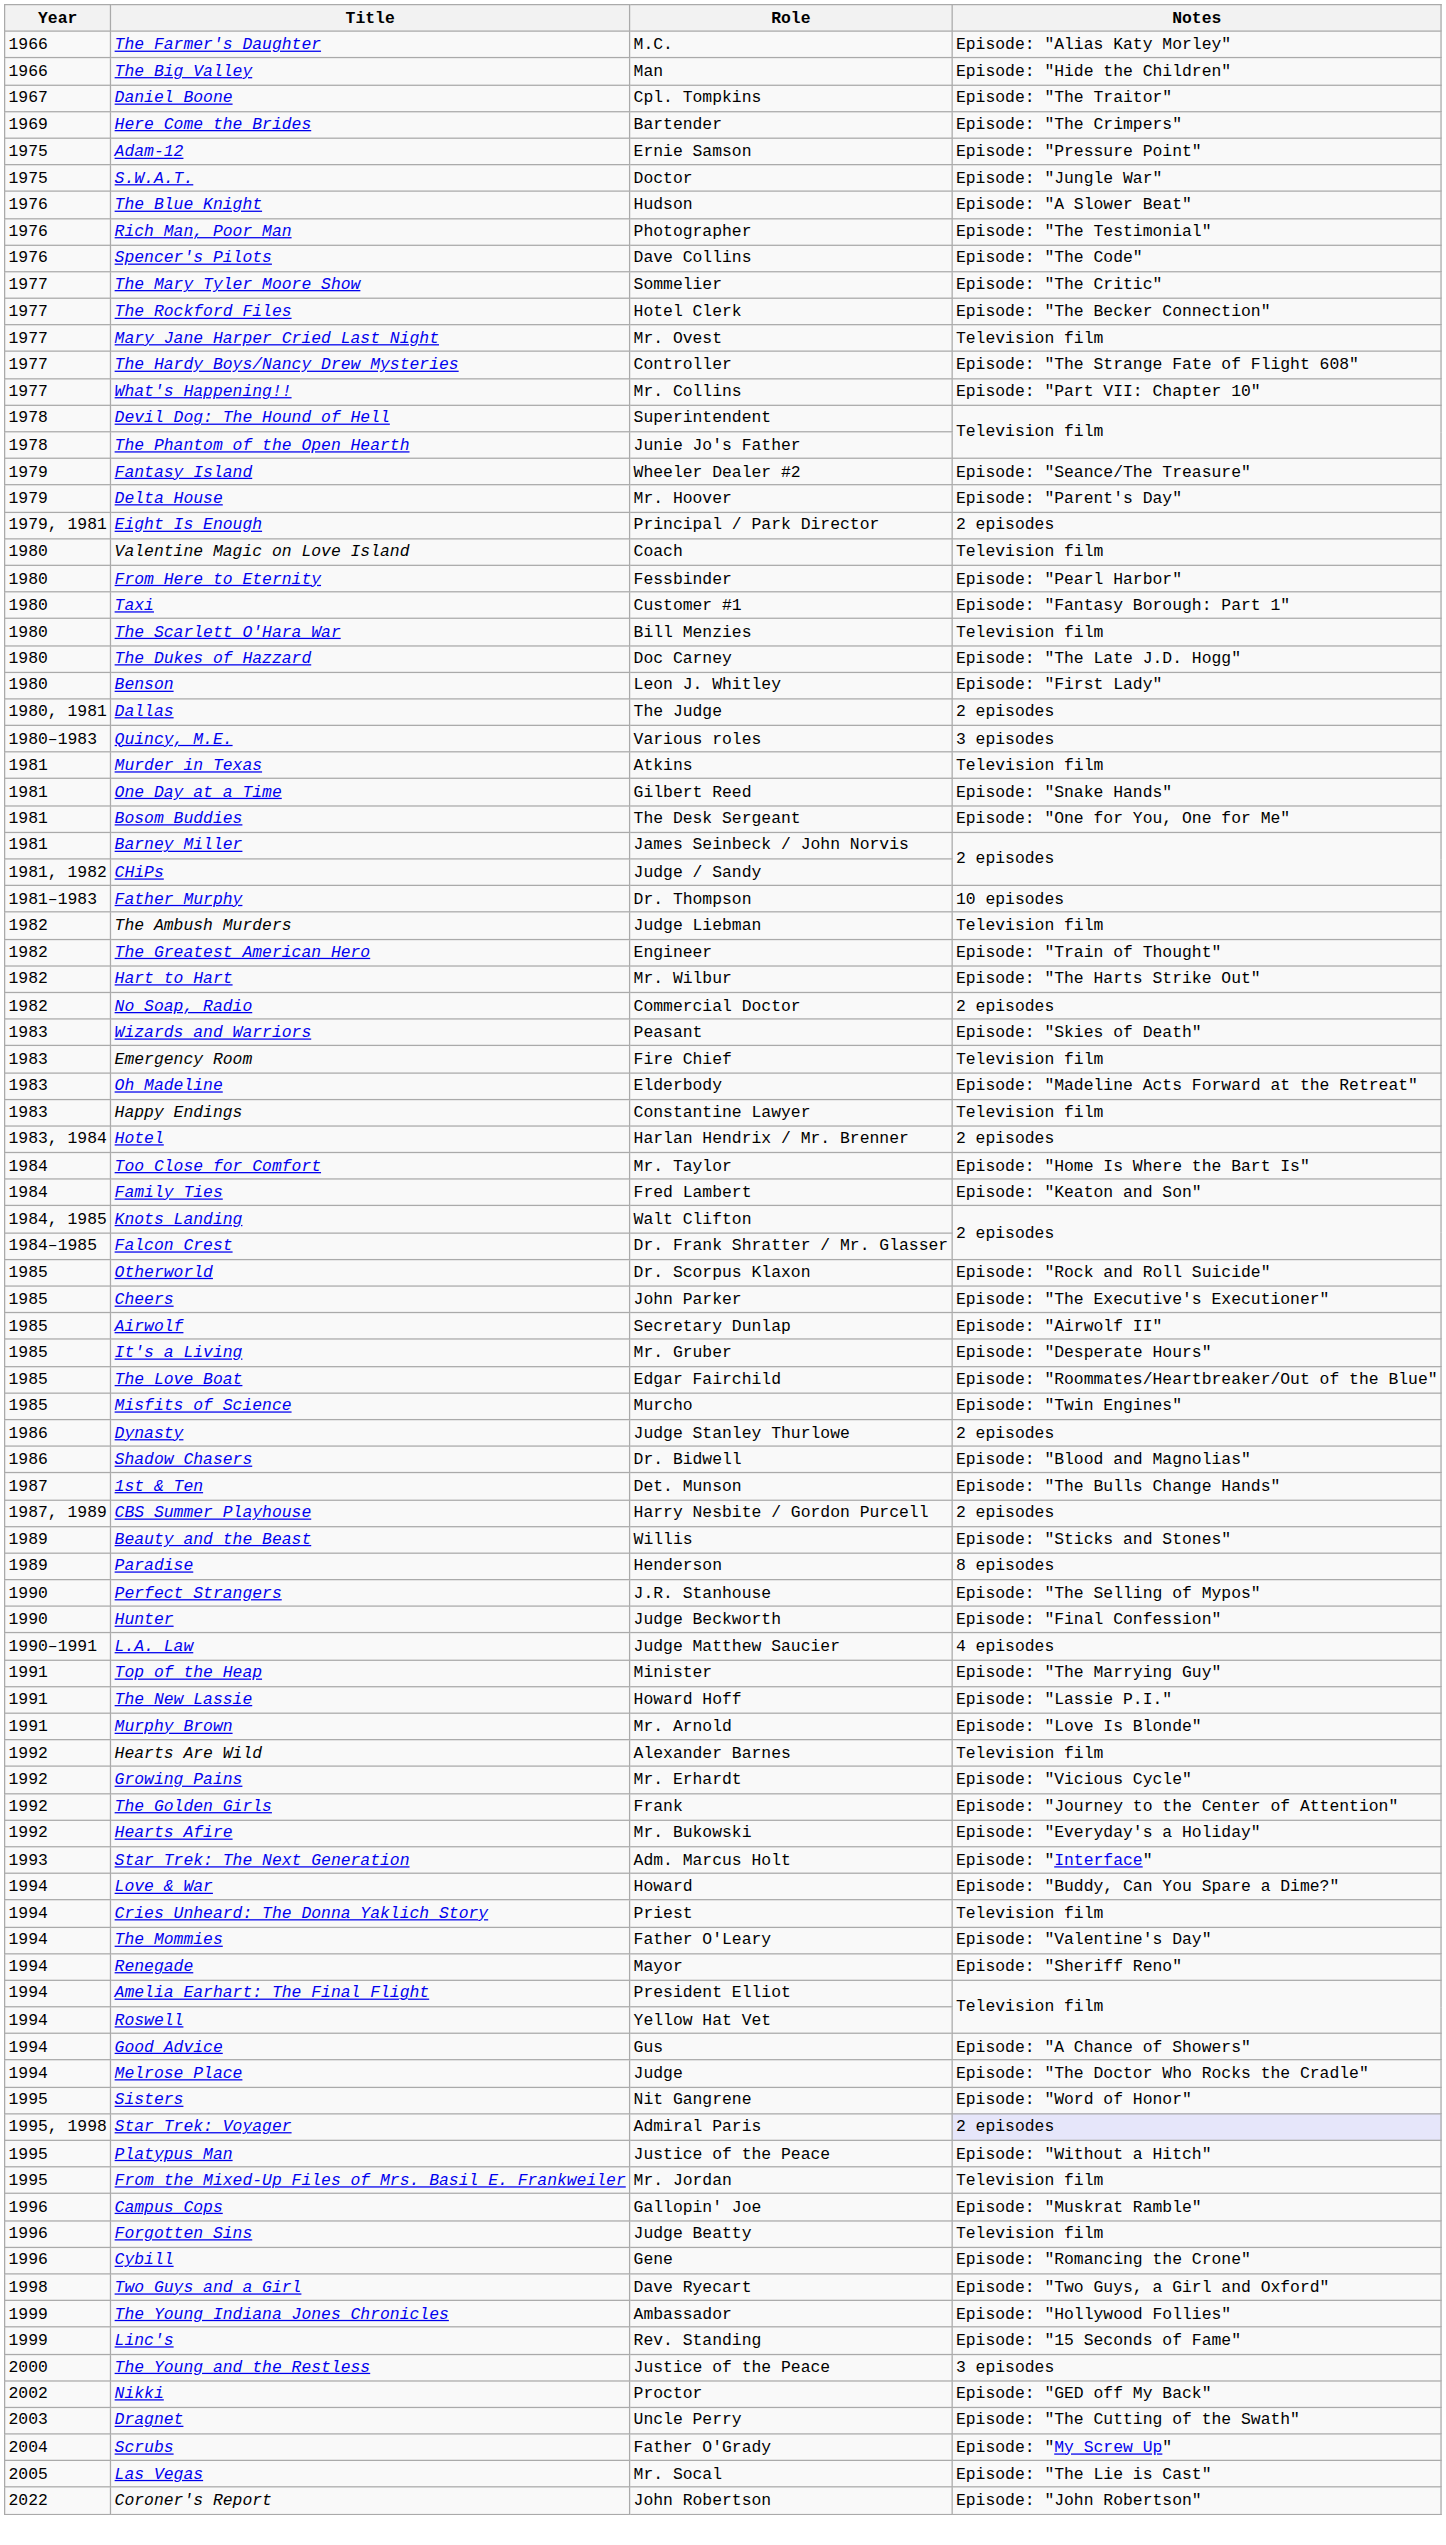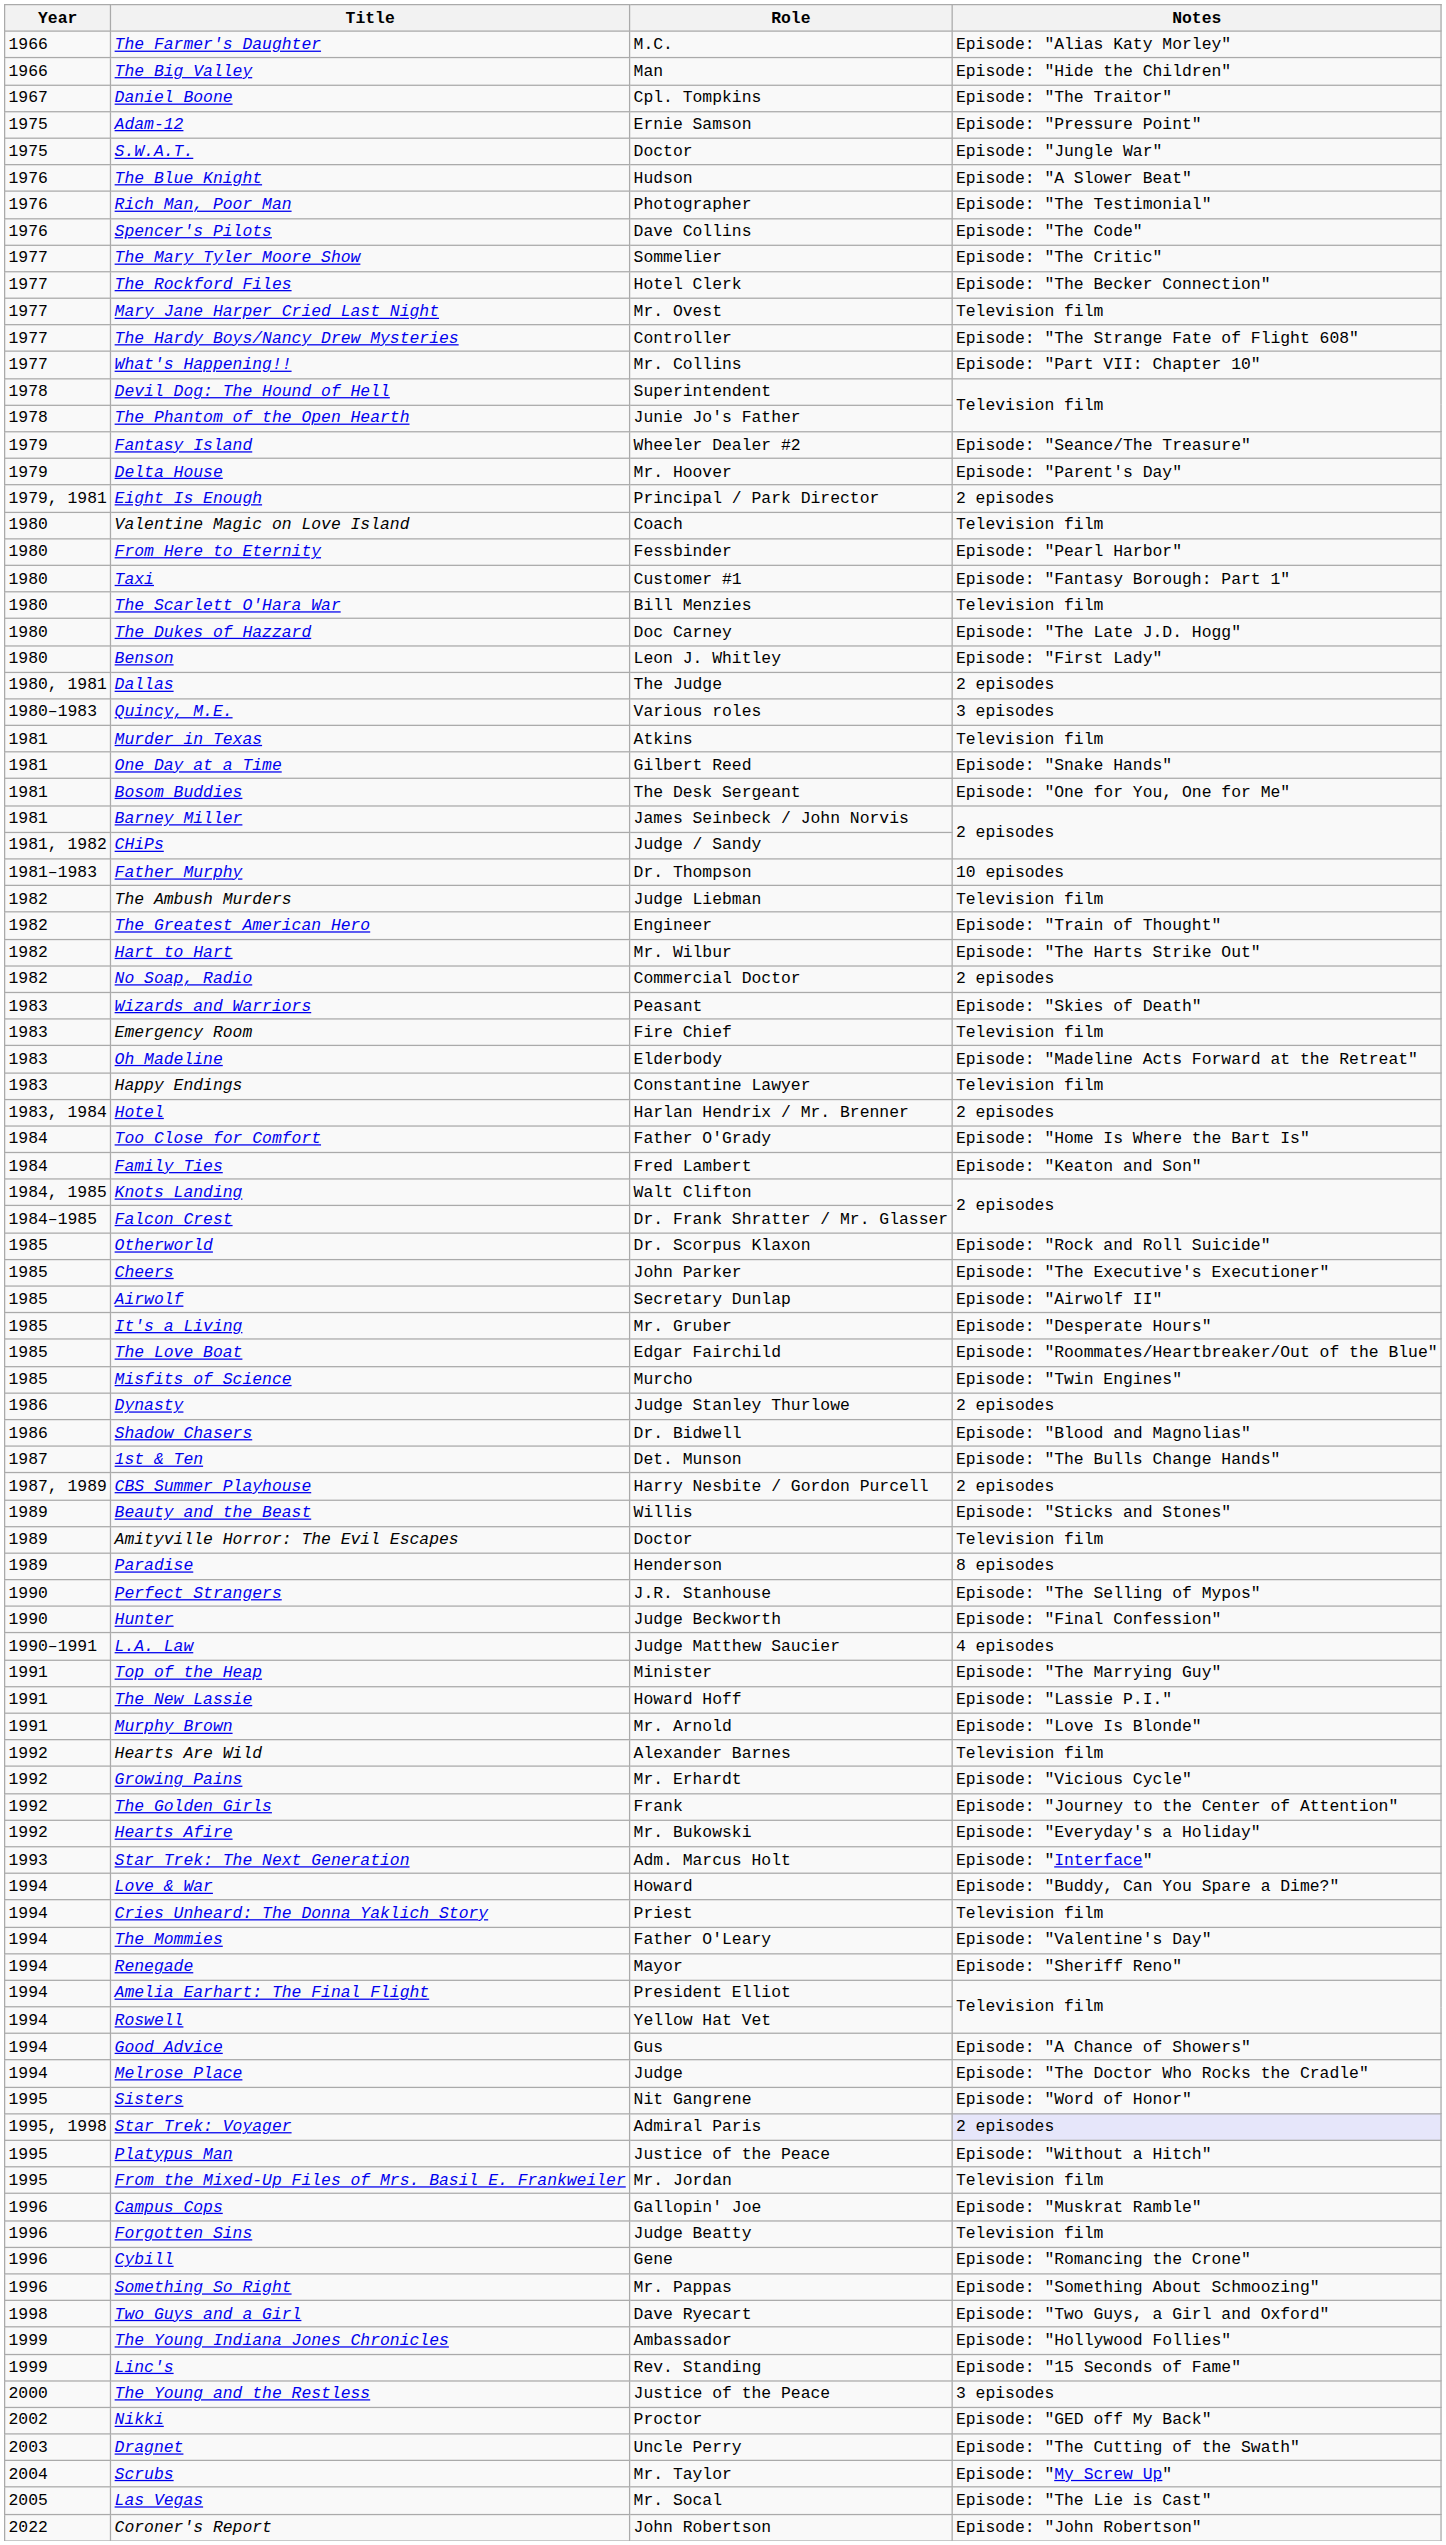- row: 1969 | Here Come the Brides | Bartender | Episode: "The Crimpers"
Too Close for Comfort | Role: Mr. Taylor -> Father O'Grady
+ row: 1989 | Amityville Horror: The Evil Escapes | Doctor | Television film
+ row: 1996 | Something So Right | Mr. Pappas | Episode: "Something About Schmoozing"
Scrubs | Role: Father O'Grady -> Mr. Taylor
